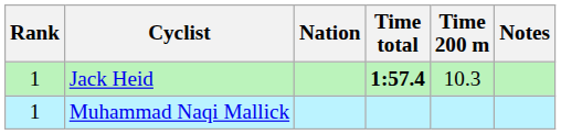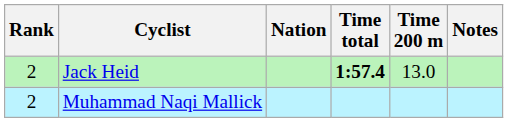Jack Heid | Rank: 1 -> 2
Jack Heid | Time 200 m: 10.3 -> 13.0
Muhammad Naqi Mallick | Rank: 1 -> 2
